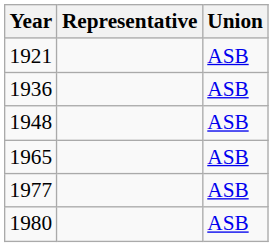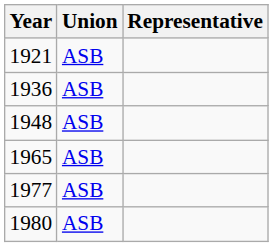columns swapped: Representative <-> Union
